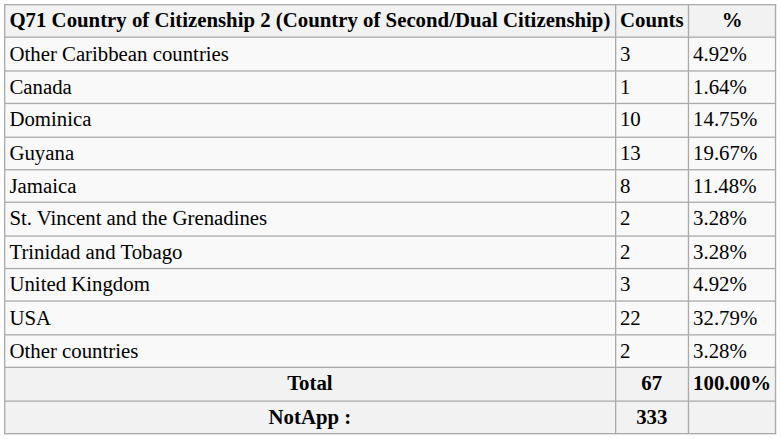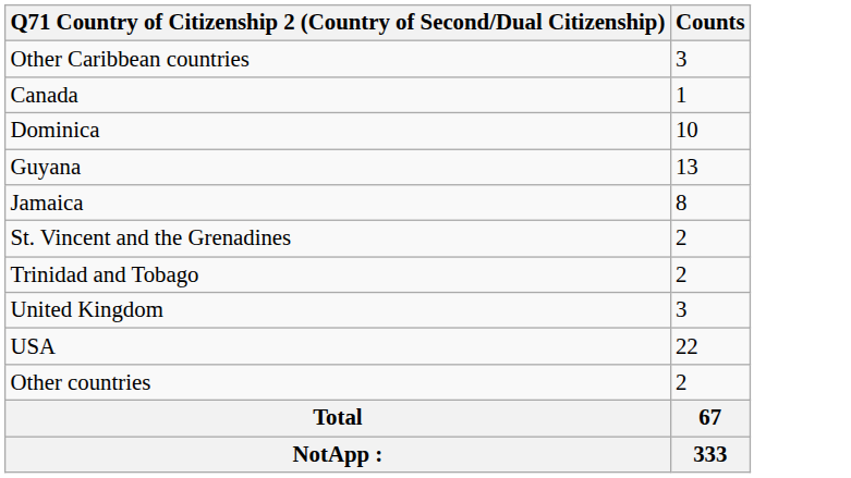- column: % | 4.92% | 1.64% | 14.75% | 19.67% | 11.48% | 3.28% | 3.28% | 4.92% | 32.79% | 3.28% | 100.00%
